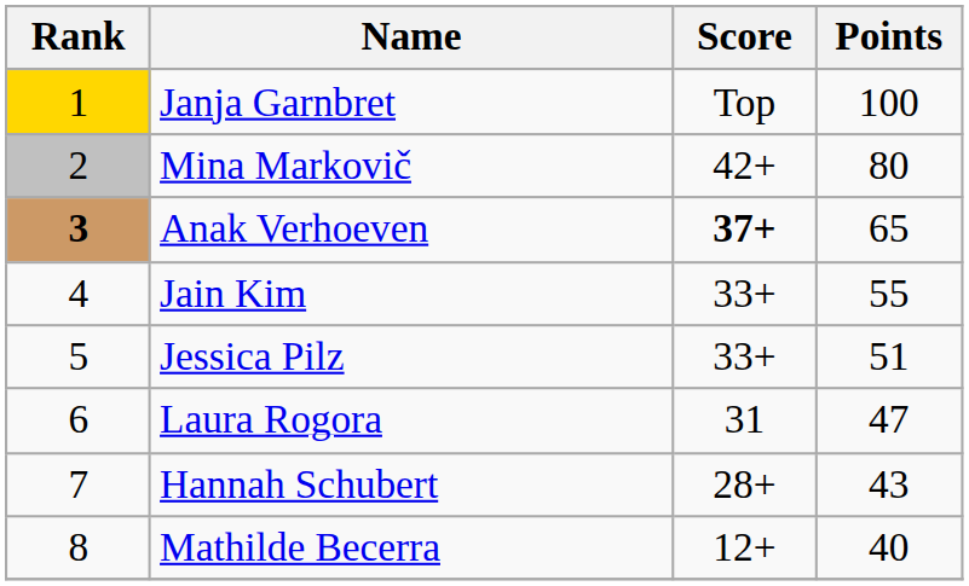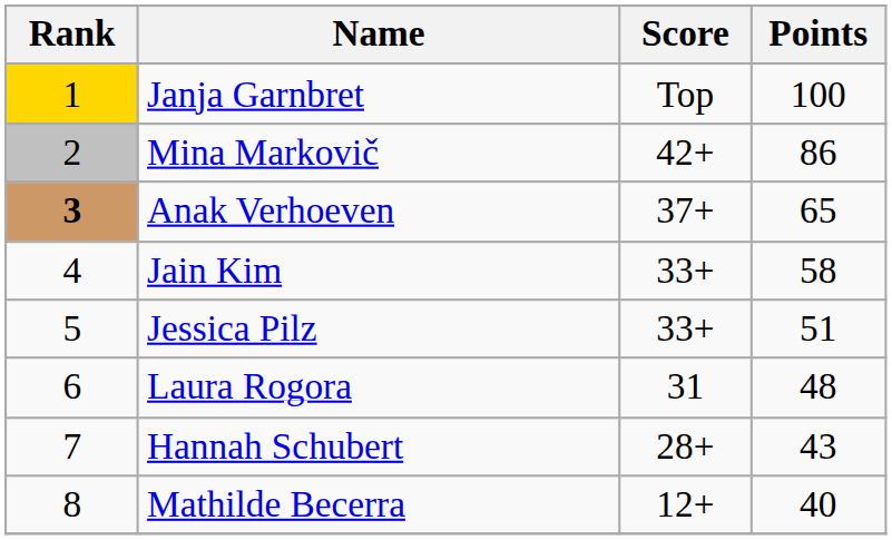Mina Markovič | Points: 80 -> 86
Anak Verhoeven | Score: bold -> normal
Jain Kim | Points: 55 -> 58
Laura Rogora | Points: 47 -> 48
